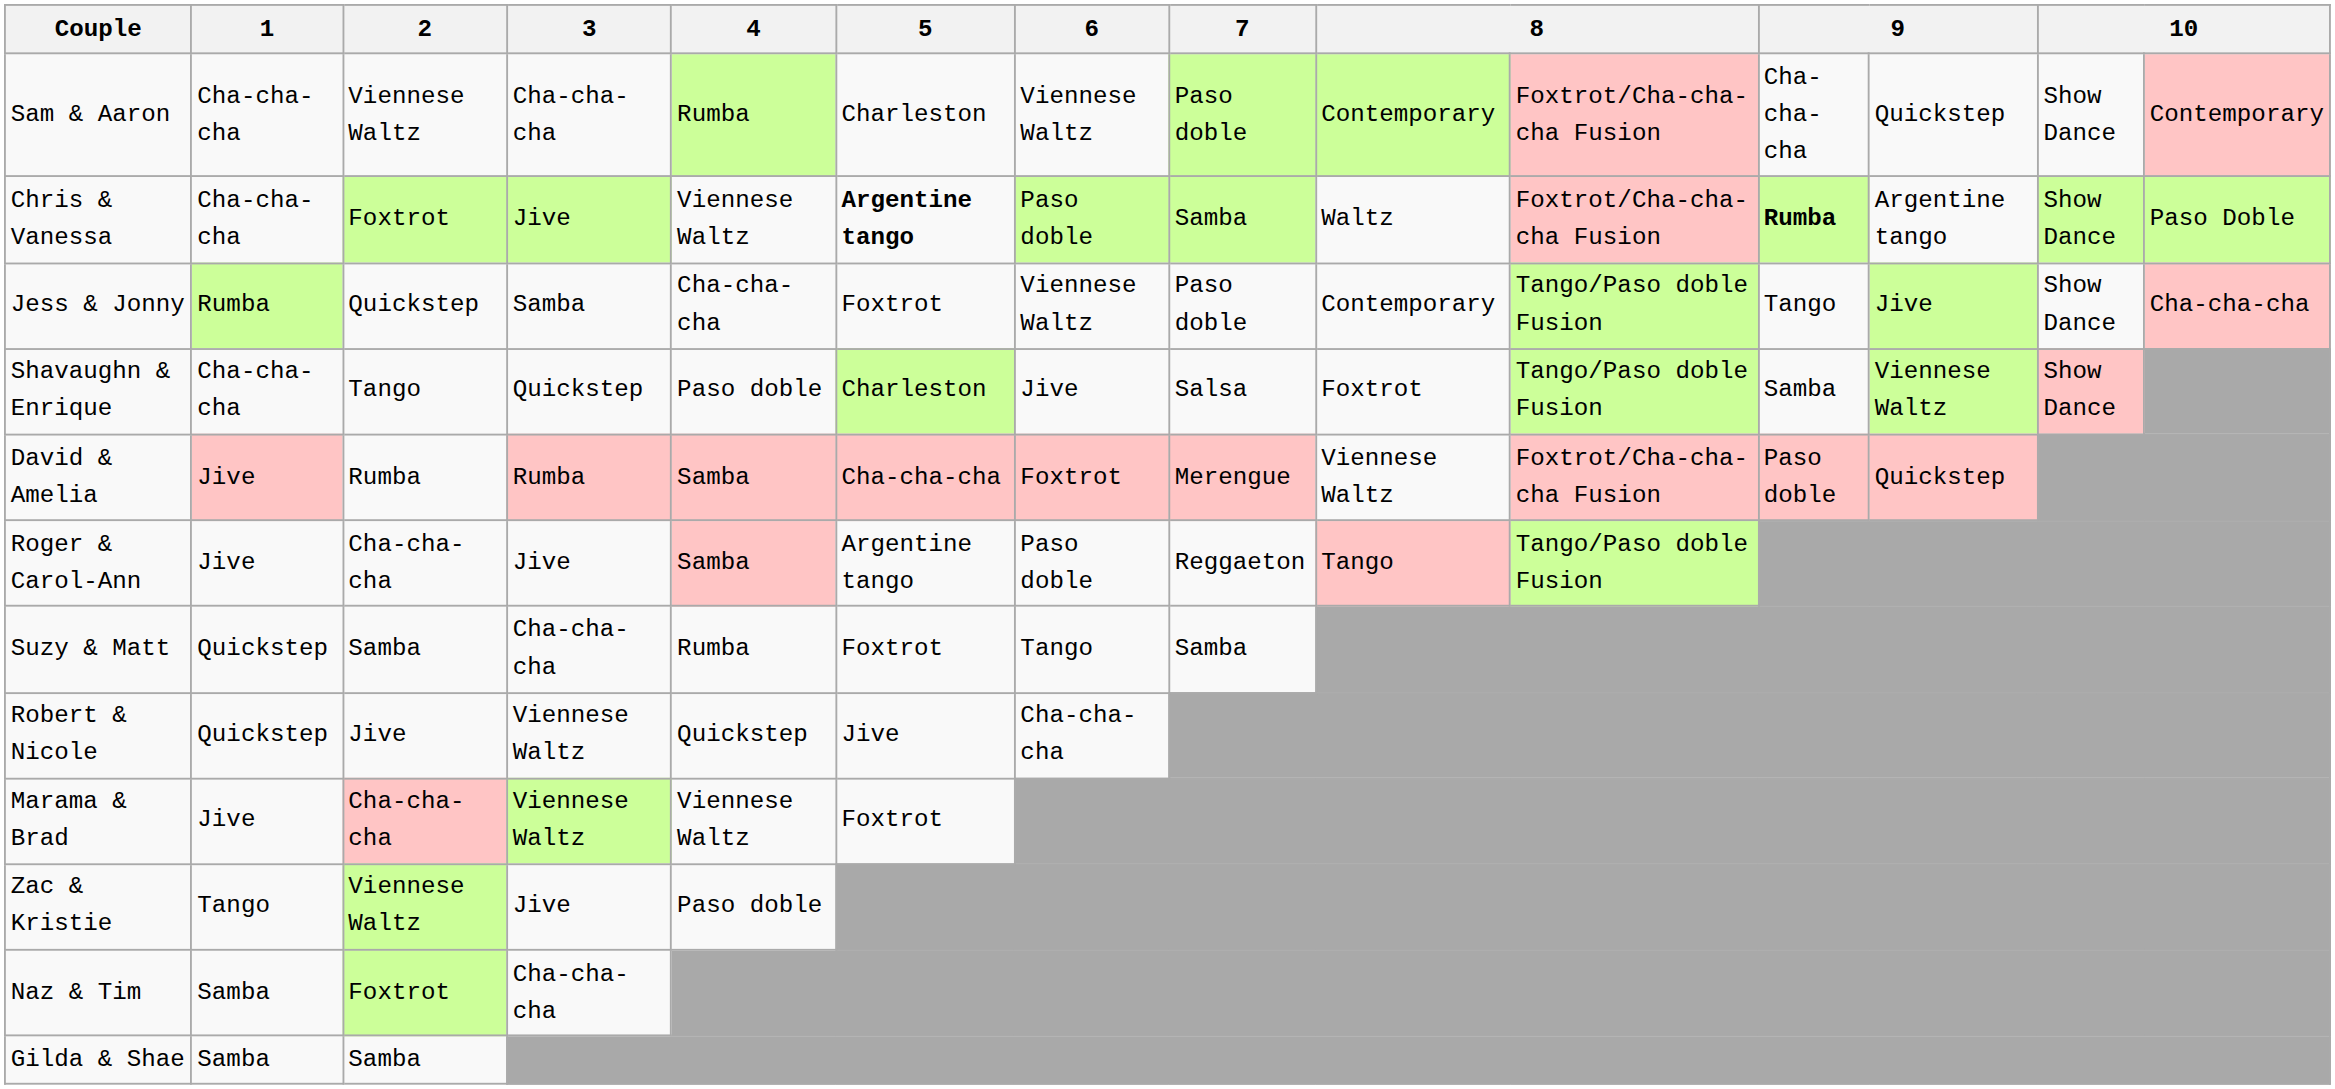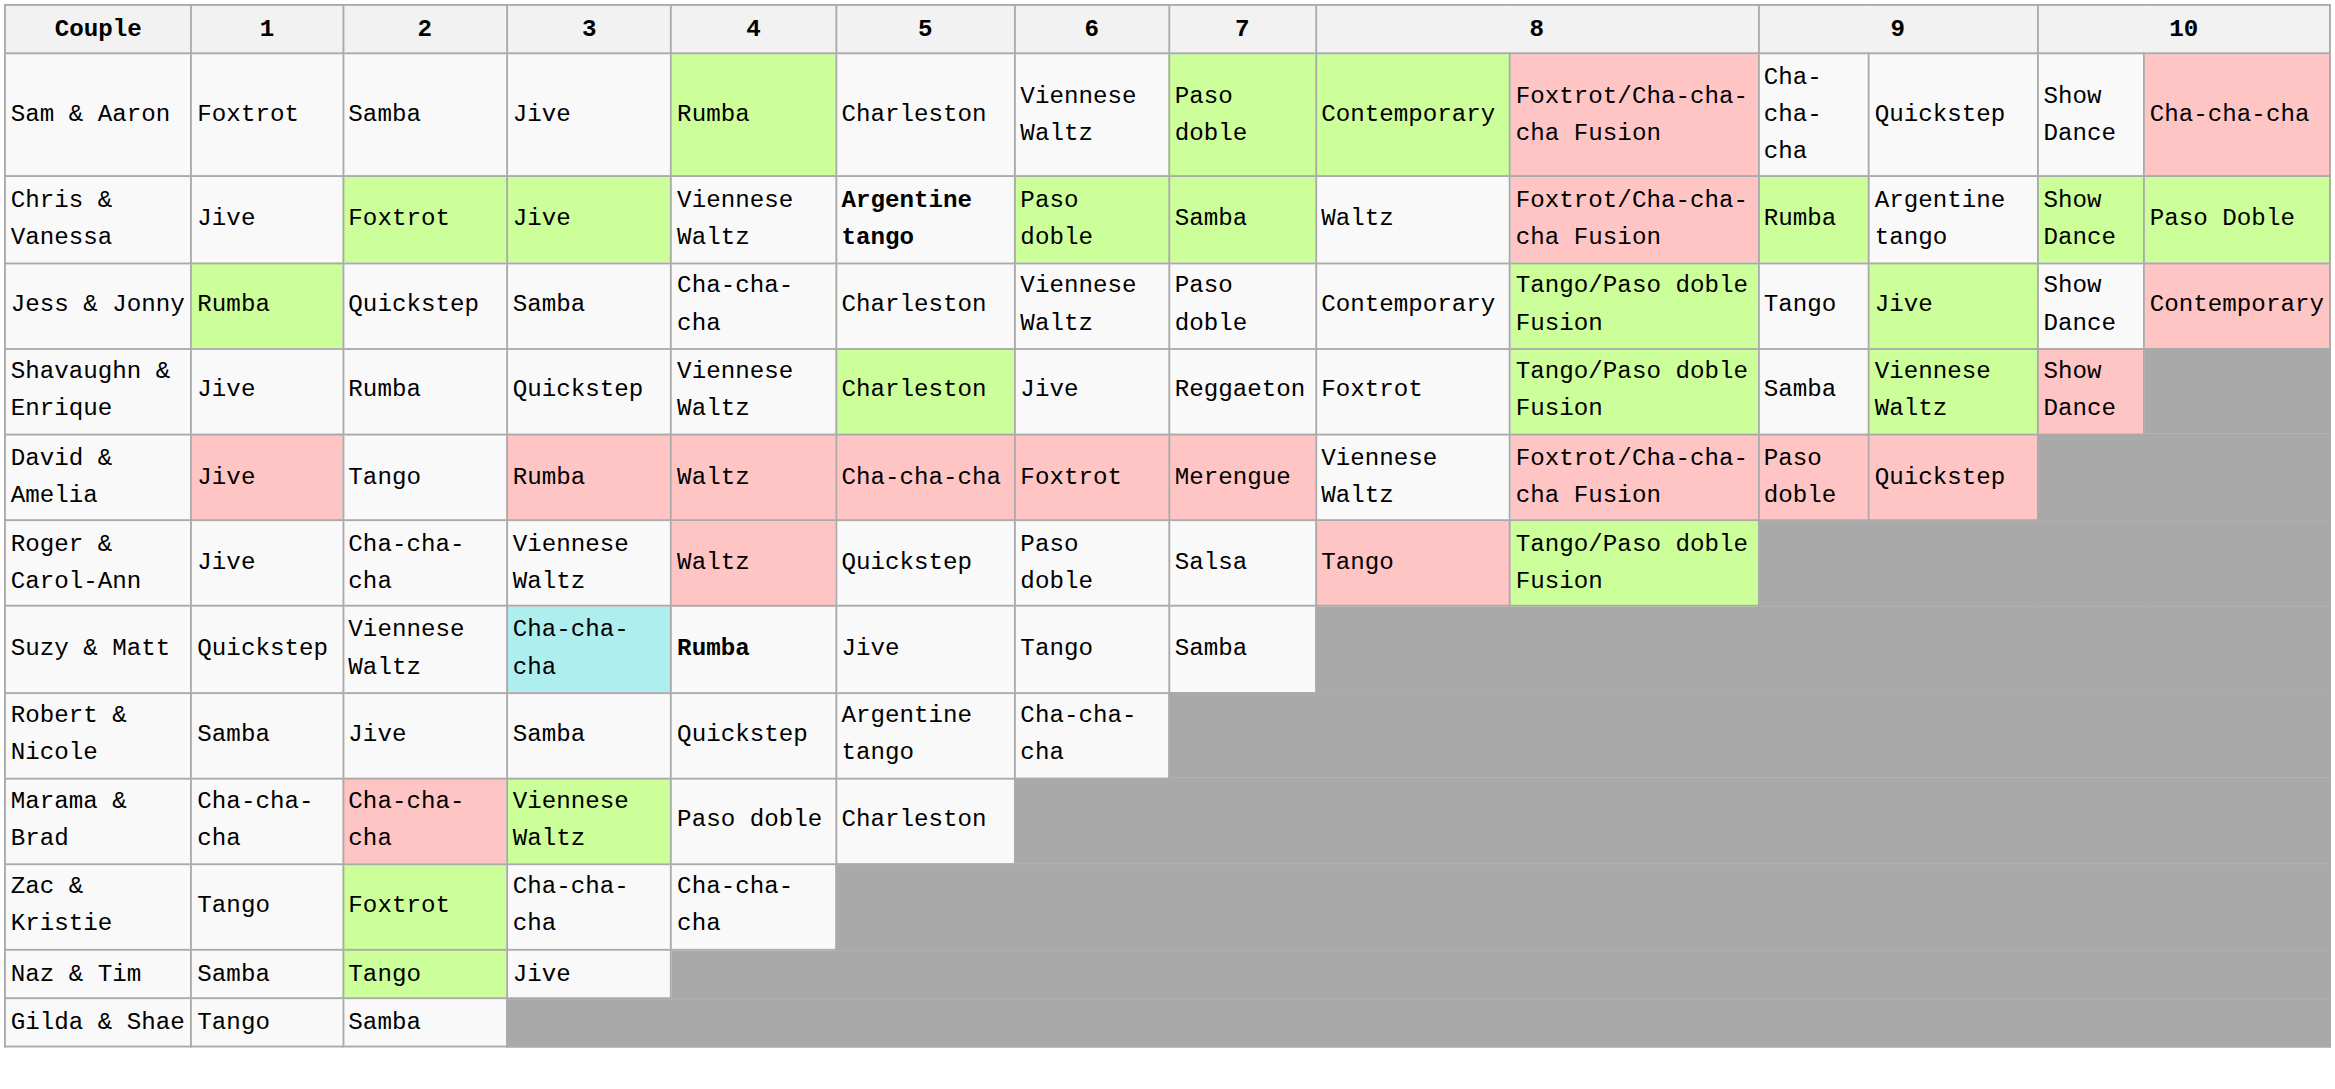Sam & Aaron | 1: Cha-cha-cha -> Foxtrot
Sam & Aaron | 2: Viennese Waltz -> Samba
Sam & Aaron | 3: Cha-cha-cha -> Jive
Sam & Aaron | column 14: Contemporary -> Cha-cha-cha
Chris & Vanessa | 1: Cha-cha-cha -> Jive
Chris & Vanessa | column 11: bold -> normal
Jess & Jonny | 5: Foxtrot -> Charleston
Jess & Jonny | column 14: Cha-cha-cha -> Contemporary
Shavaughn & Enrique | 1: Cha-cha-cha -> Jive
Shavaughn & Enrique | 2: Tango -> Rumba
Shavaughn & Enrique | 4: Paso doble -> Viennese Waltz
Shavaughn & Enrique | 7: Salsa -> Reggaeton
David & Amelia | 2: Rumba -> Tango
David & Amelia | 4: Samba -> Waltz
Roger & Carol-Ann | 3: Jive -> Viennese Waltz
Roger & Carol-Ann | 4: Samba -> Waltz
Roger & Carol-Ann | 5: Argentine tango -> Quickstep
Roger & Carol-Ann | 7: Reggaeton -> Salsa
Suzy & Matt | 2: Samba -> Viennese Waltz
Suzy & Matt | 3: no background -> paleturquoise background
Suzy & Matt | 4: normal -> bold
Suzy & Matt | 5: Foxtrot -> Jive
Robert & Nicole | 1: Quickstep -> Samba
Robert & Nicole | 3: Viennese Waltz -> Samba
Robert & Nicole | 5: Jive -> Argentine tango
Marama & Brad | 1: Jive -> Cha-cha-cha
Marama & Brad | 4: Viennese Waltz -> Paso doble
Marama & Brad | 5: Foxtrot -> Charleston
Zac & Kristie | 2: Viennese Waltz -> Foxtrot
Zac & Kristie | 3: Jive -> Cha-cha-cha
Zac & Kristie | 4: Paso doble -> Cha-cha-cha
Naz & Tim | 2: Foxtrot -> Tango
Naz & Tim | 3: Cha-cha-cha -> Jive
Gilda & Shae | 1: Samba -> Tango
